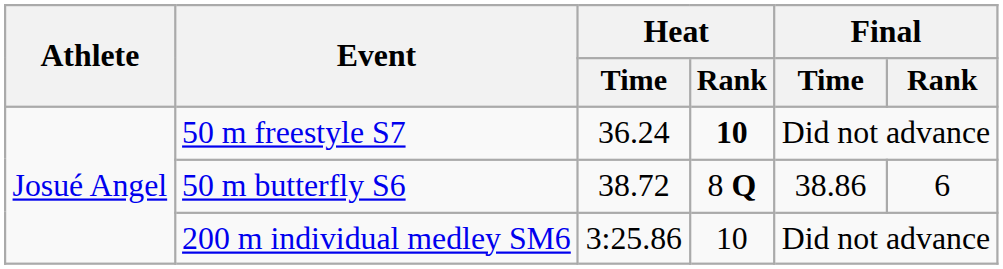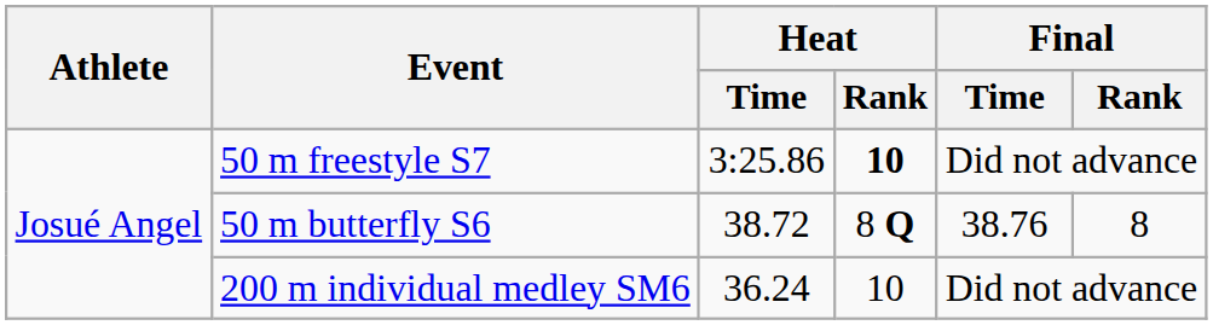50 m freestyle S7 | Heat / Time: 36.24 -> 3:25.86
50 m butterfly S6 | Final / Time: 38.86 -> 38.76
50 m butterfly S6 | Final / Rank: 6 -> 8
200 m individual medley SM6 | Heat / Time: 3:25.86 -> 36.24
